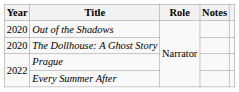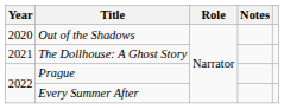The Dollhouse: A Ghost Story | Year: 2020 -> 2021
